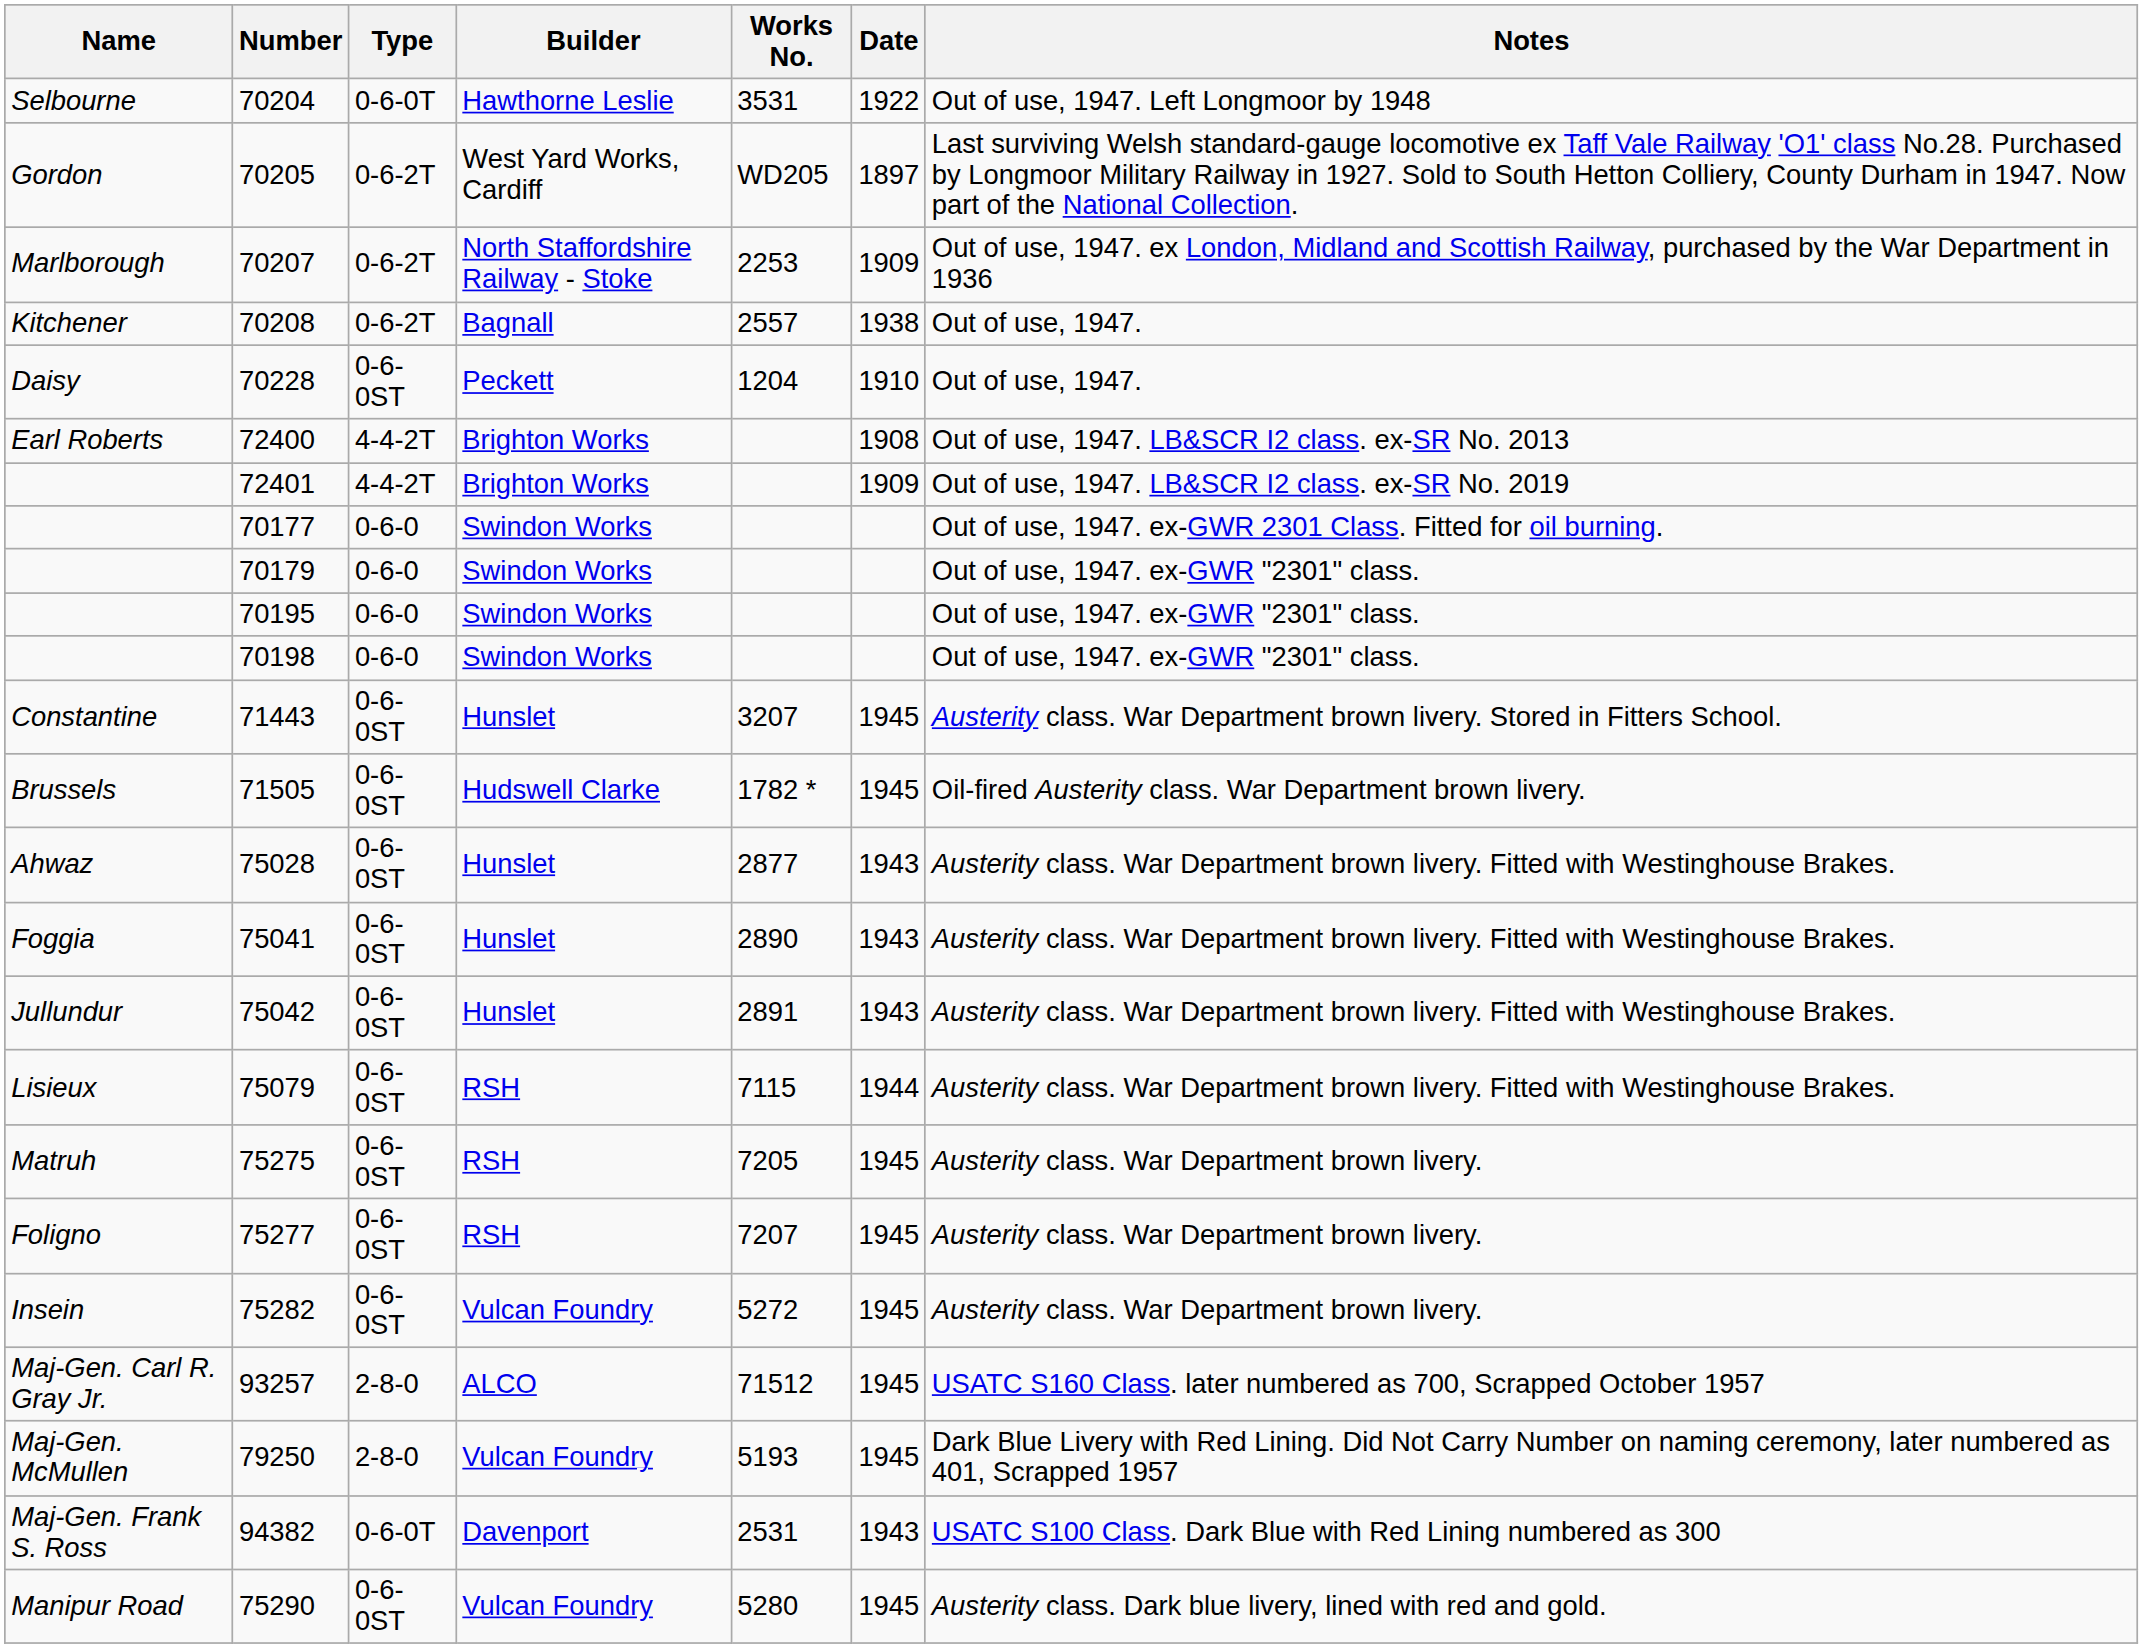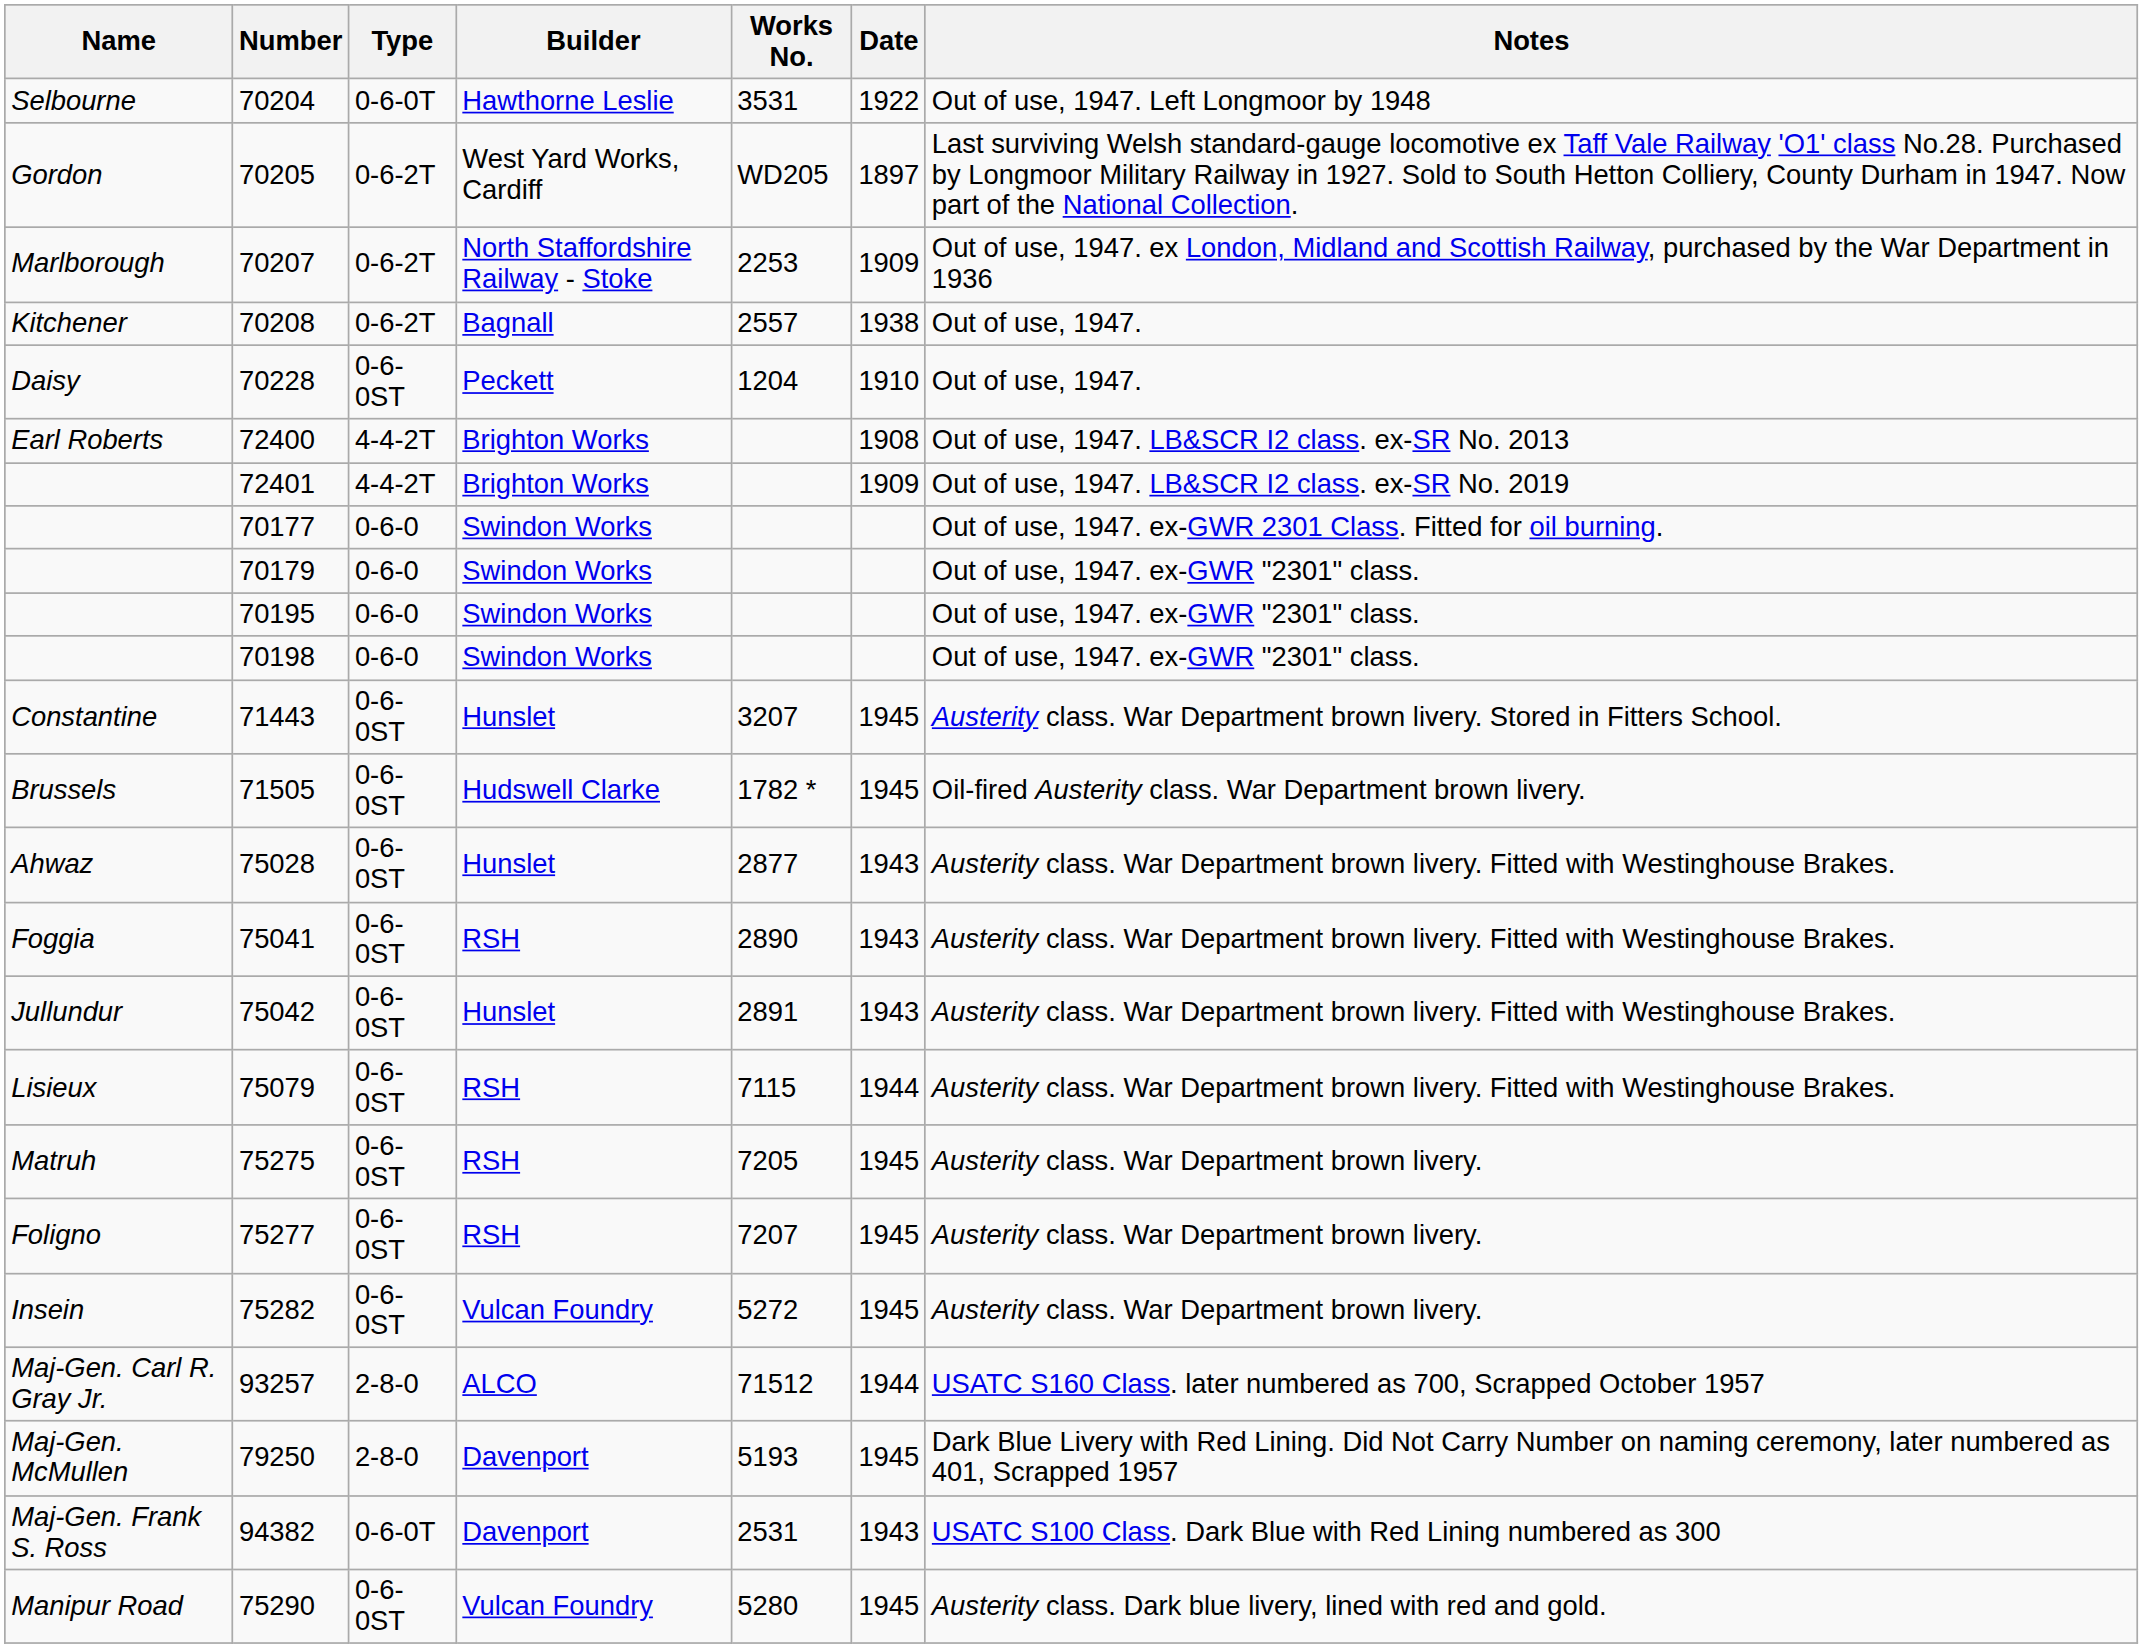75041 | Builder: Hunslet -> RSH
93257 | Date: 1945 -> 1944
79250 | Builder: Vulcan Foundry -> Davenport
